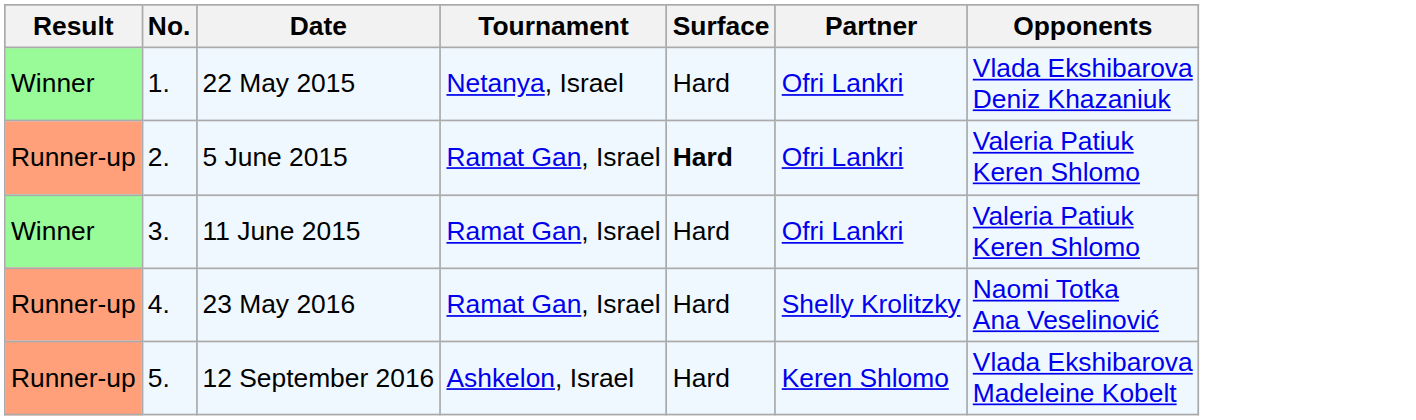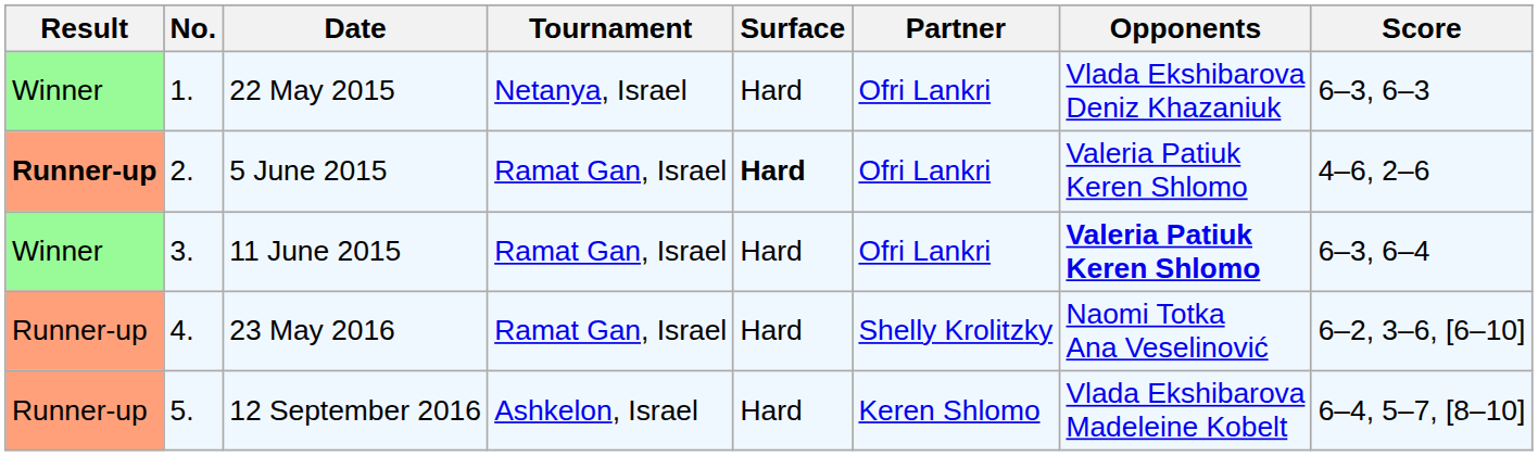+ column: Score | 6–3, 6–3 | 4–6, 2–6 | 6–3, 6–4 | 6–2, 3–6, [6–10] | 6–4, 5–7, [8–10]
5 June 2015 | Result: normal -> bold
11 June 2015 | Opponents: normal -> bold
